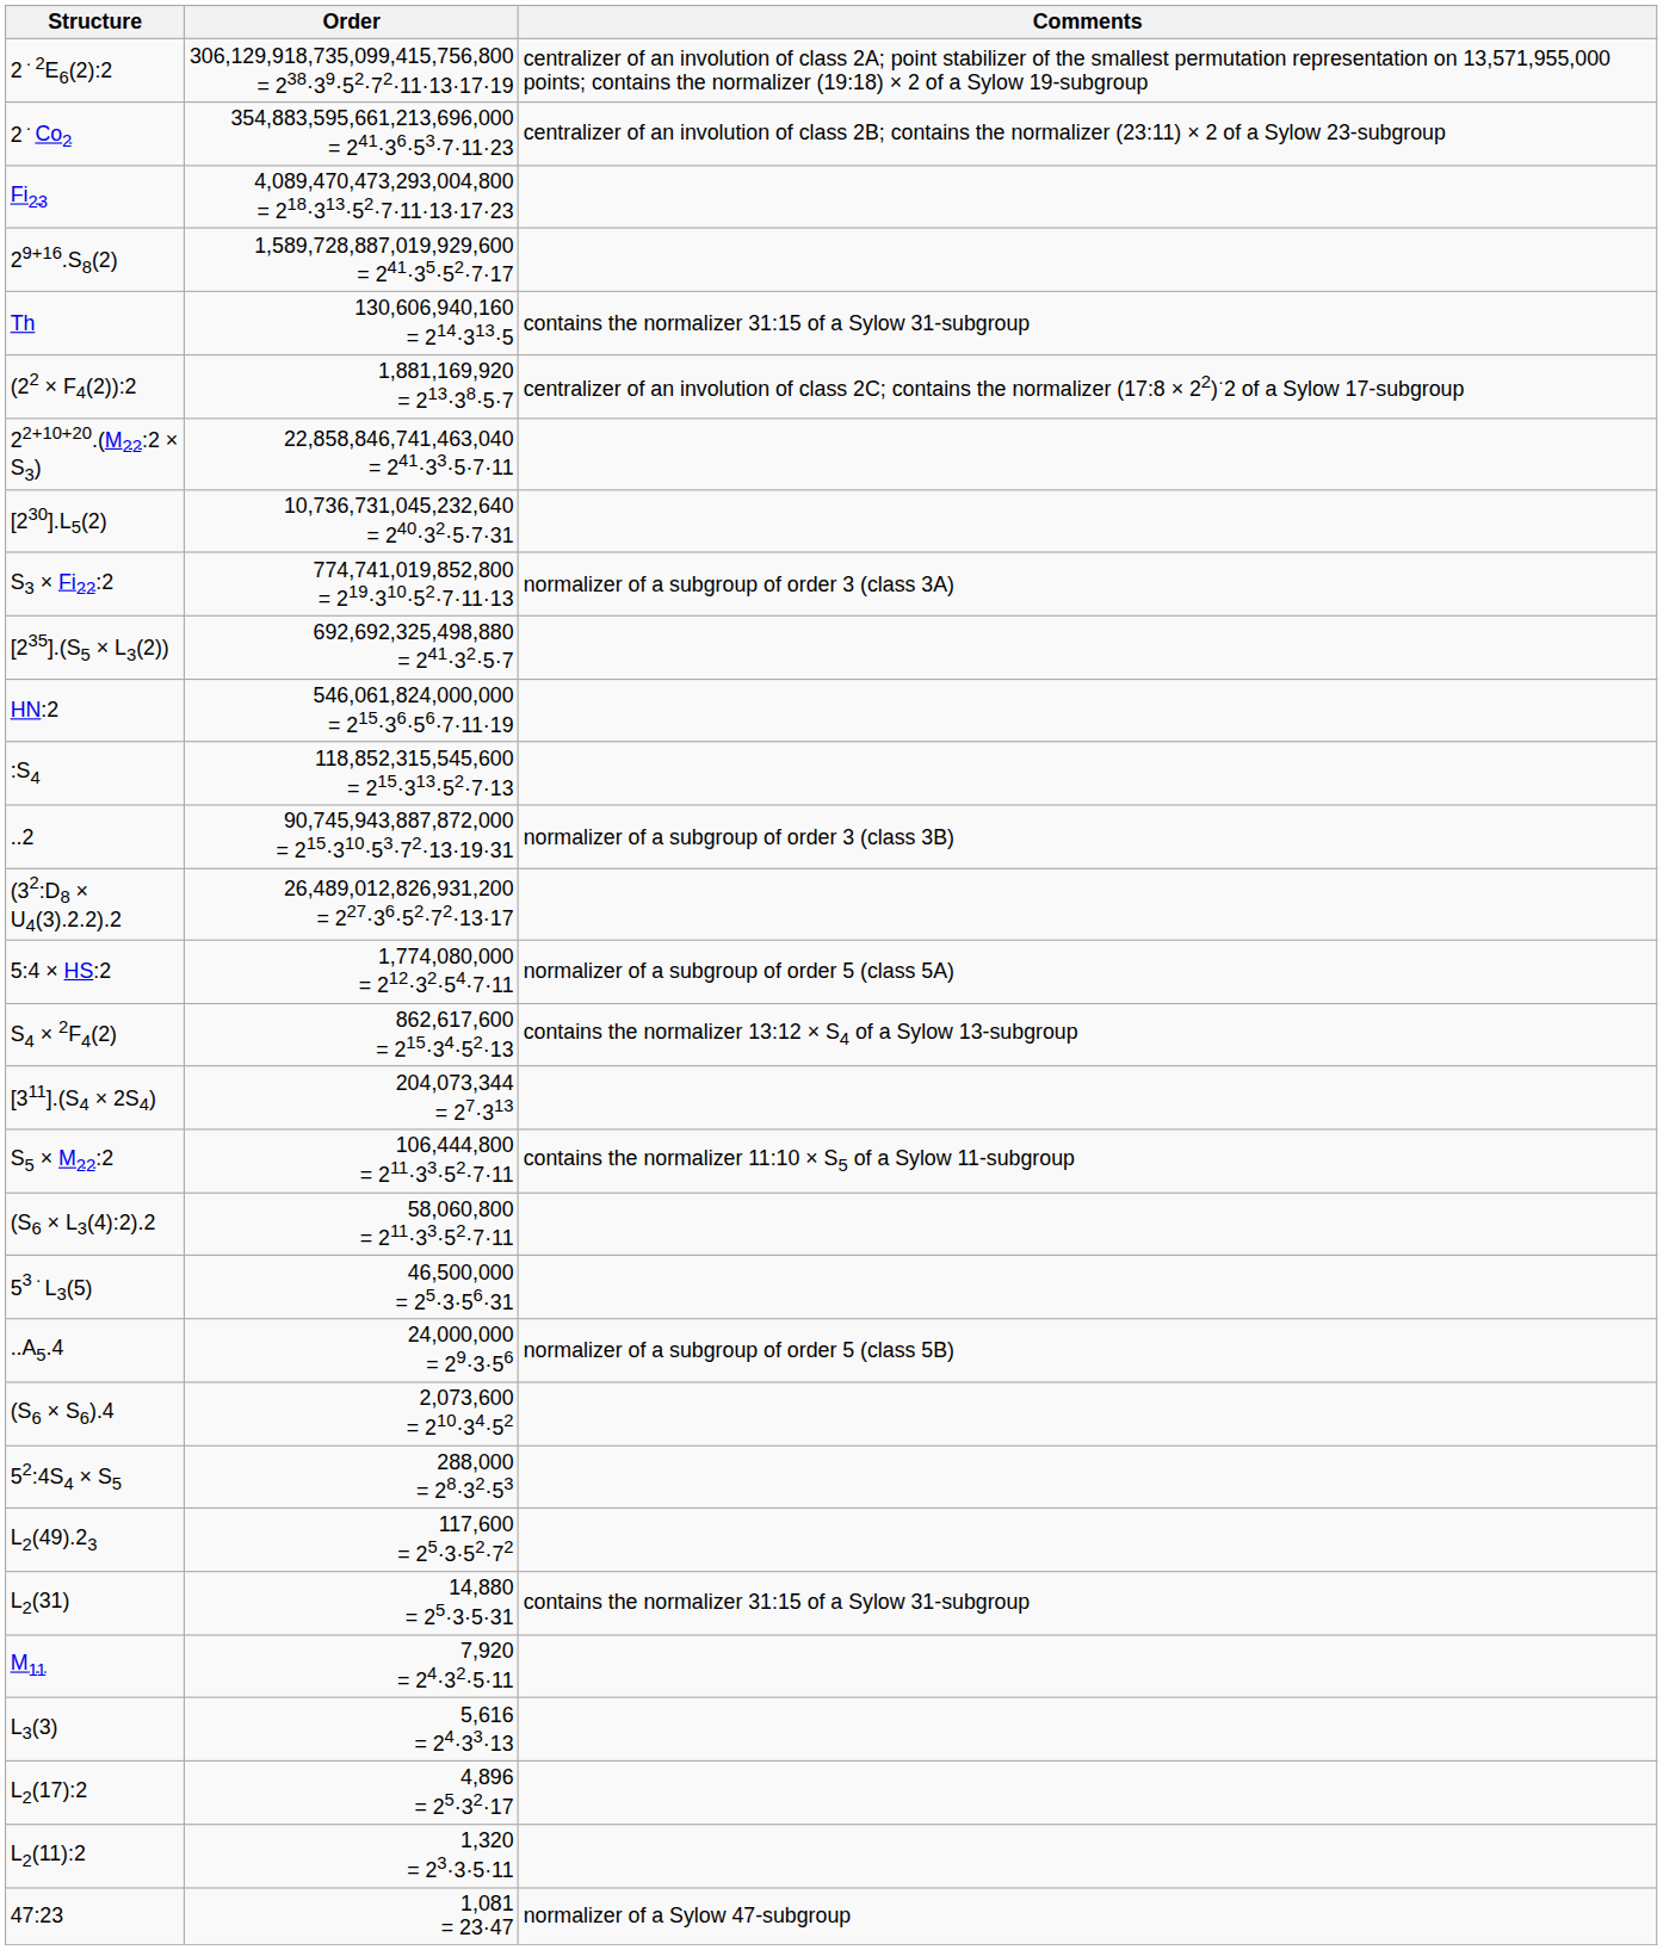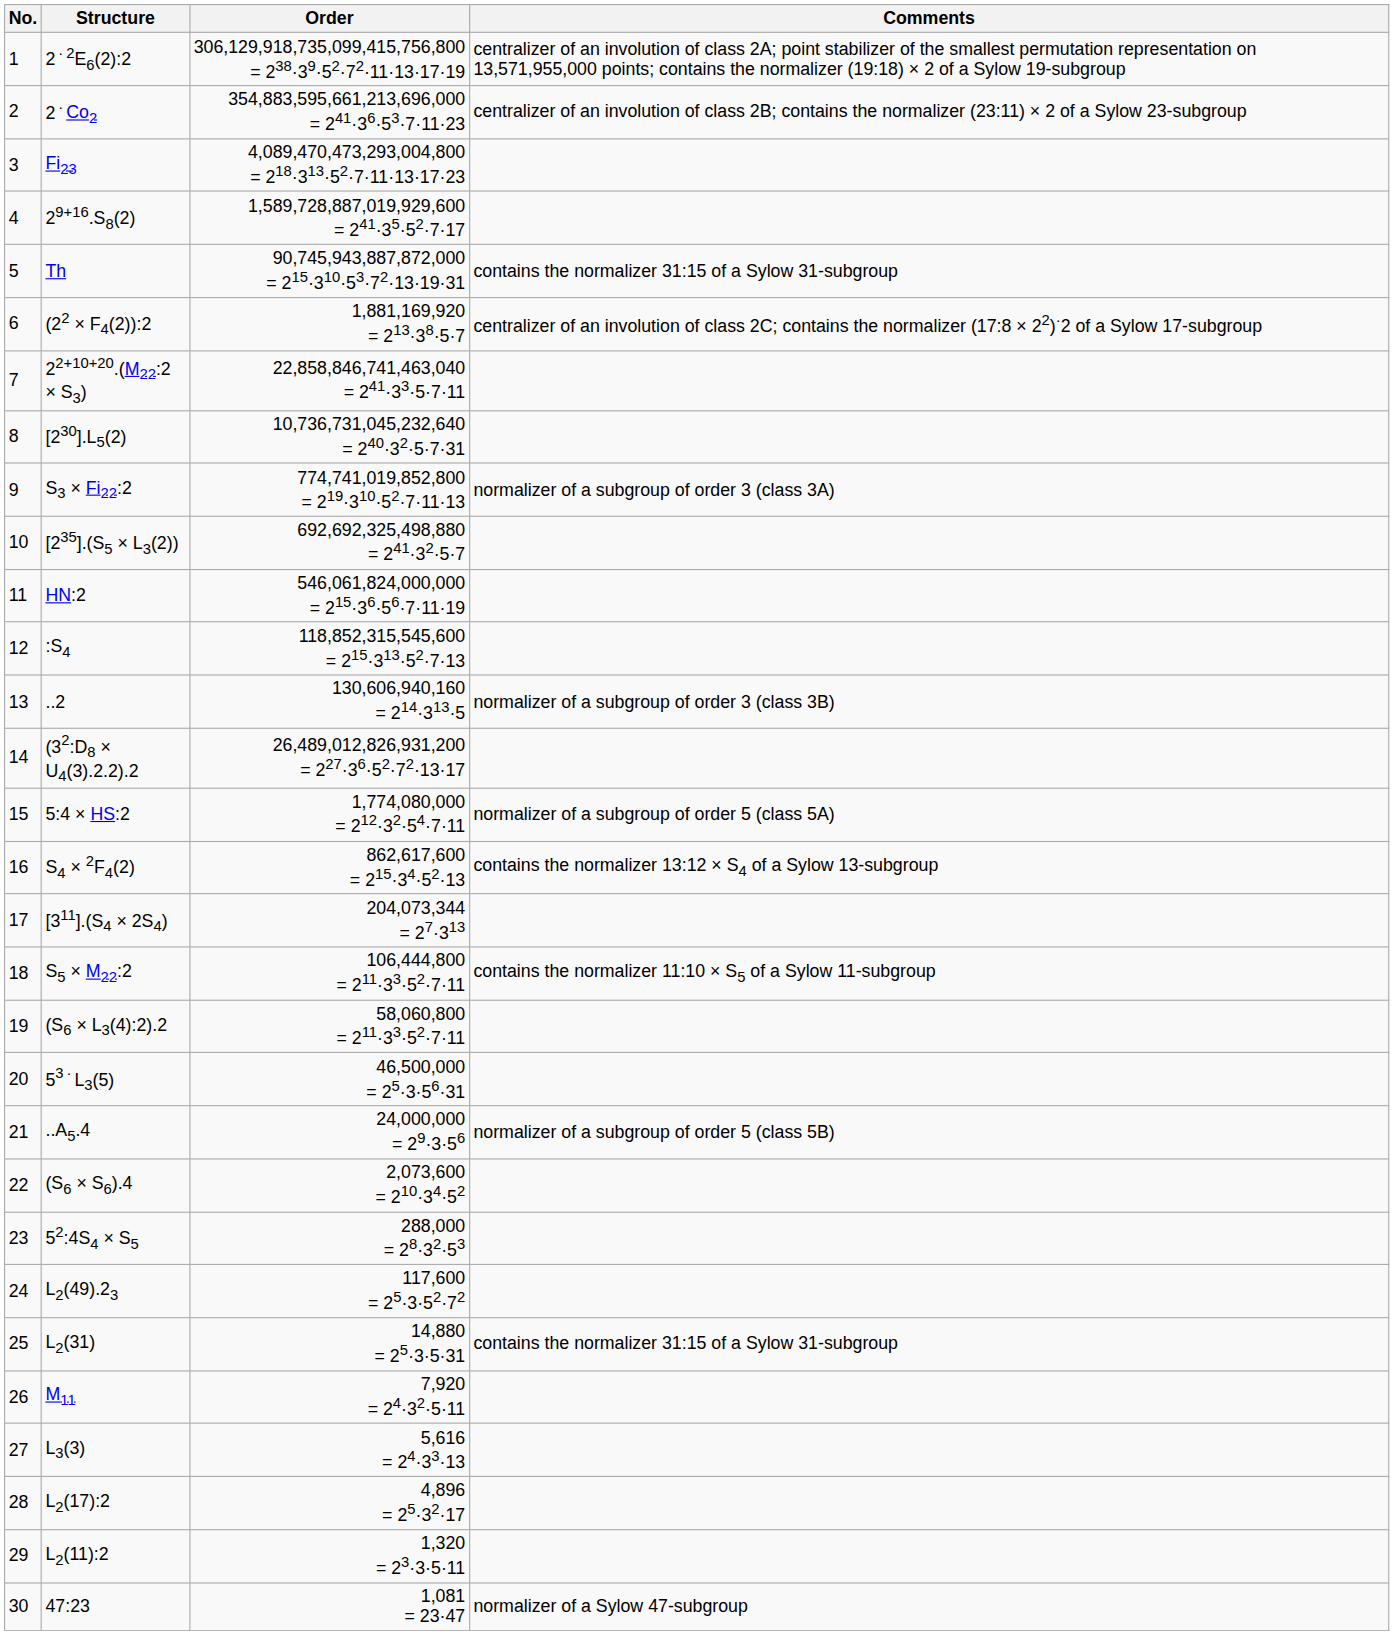+ column: No. | 1 | 2 | 3 | 4 | 5 | 6 | 7 | 8 | 9 | 10 | 11 | 12 | 13 | 14 | 15 | 16 | 17 | 18 | 19 | 20 | 21 | 22 | 23 | 24 | 25 | 26 | 27 | 28 | 29 | 30
Th | Order: 130,606,940,160 = 214·313·5 -> 90,745,943,887,872,000 = 215·310·53·72·13·19·31
..2 | Order: 90,745,943,887,872,000 = 215·310·53·72·13·19·31 -> 130,606,940,160 = 214·313·5
